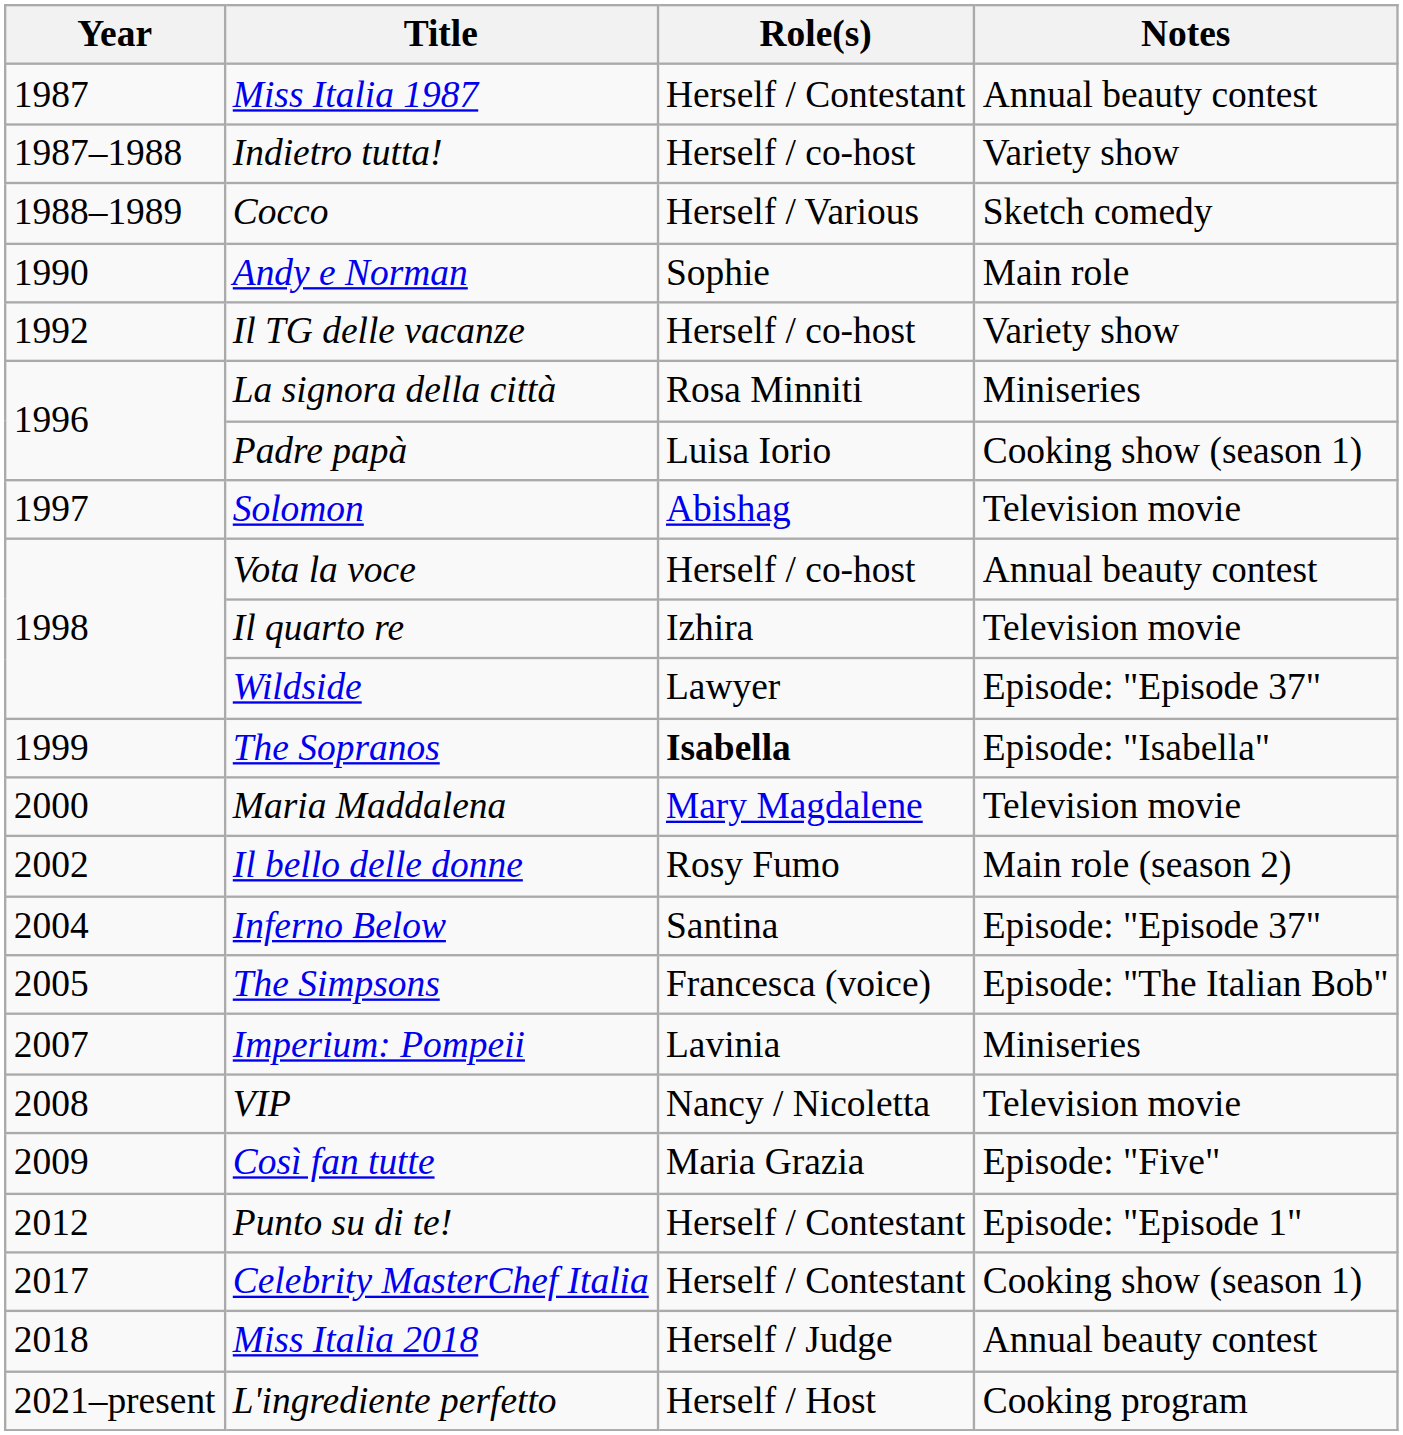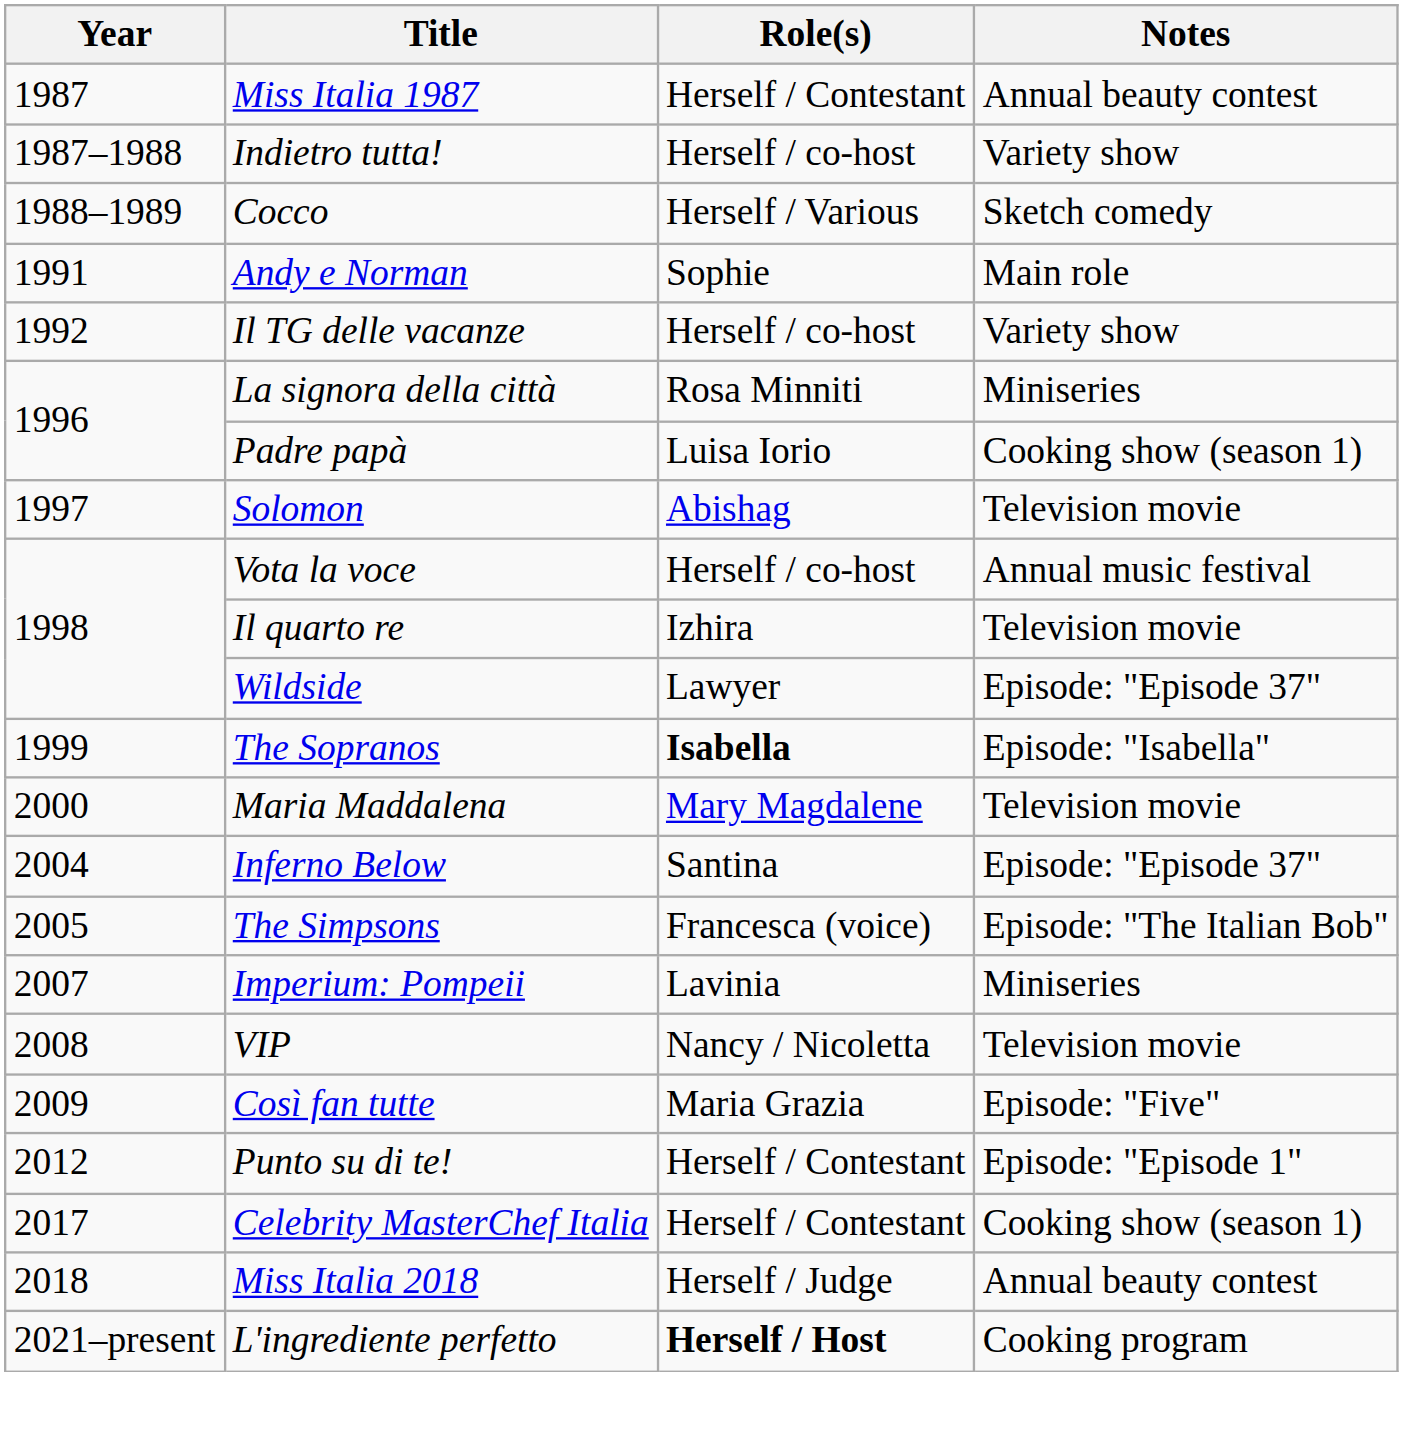Andy e Norman | Year: 1990 -> 1991
Vota la voce | Notes: Annual beauty contest -> Annual music festival
- row: 2002 | Il bello delle donne | Rosy Fumo | Main role (season 2)
L'ingrediente perfetto | Role(s): normal -> bold
